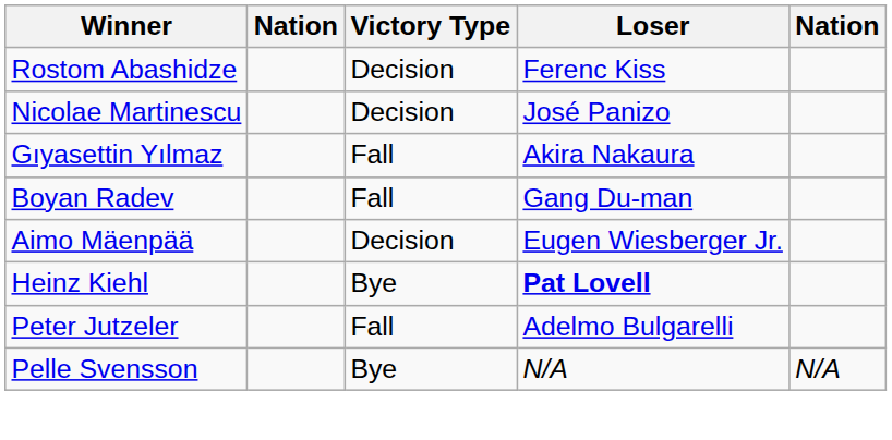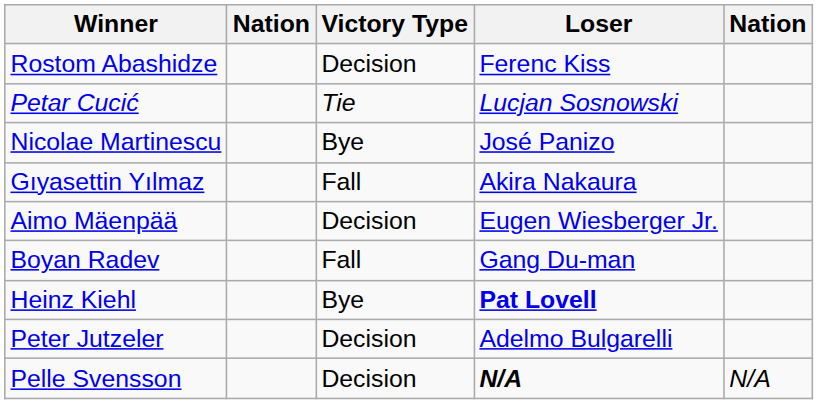+ row: Petar Cucić | Tie | Lucjan Sosnowski
Nicolae Martinescu | Victory Type: Decision -> Bye
rows swapped: Aimo Mäenpää <-> Boyan Radev
Peter Jutzeler | Victory Type: Fall -> Decision
Pelle Svensson | Victory Type: Bye -> Decision
Pelle Svensson | Loser: normal -> bold
